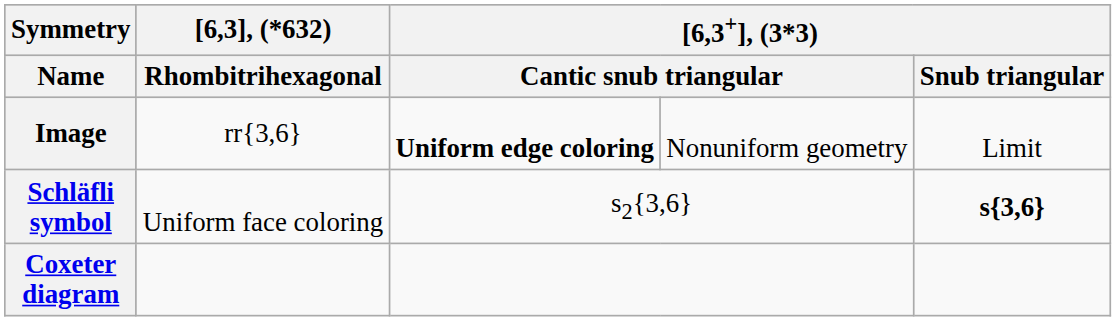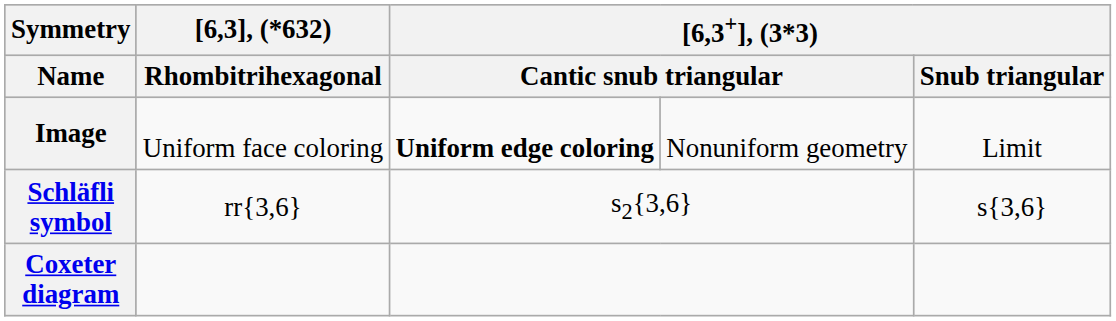Image | [6,3], (*632) / Rhombitrihexagonal: rr{3,6} -> Uniform face coloring
Schläfli symbol | [6,3], (*632) / Rhombitrihexagonal: Uniform face coloring -> rr{3,6}
Schläfli symbol | [6,3+], (3*3) / Snub triangular: bold -> normal
